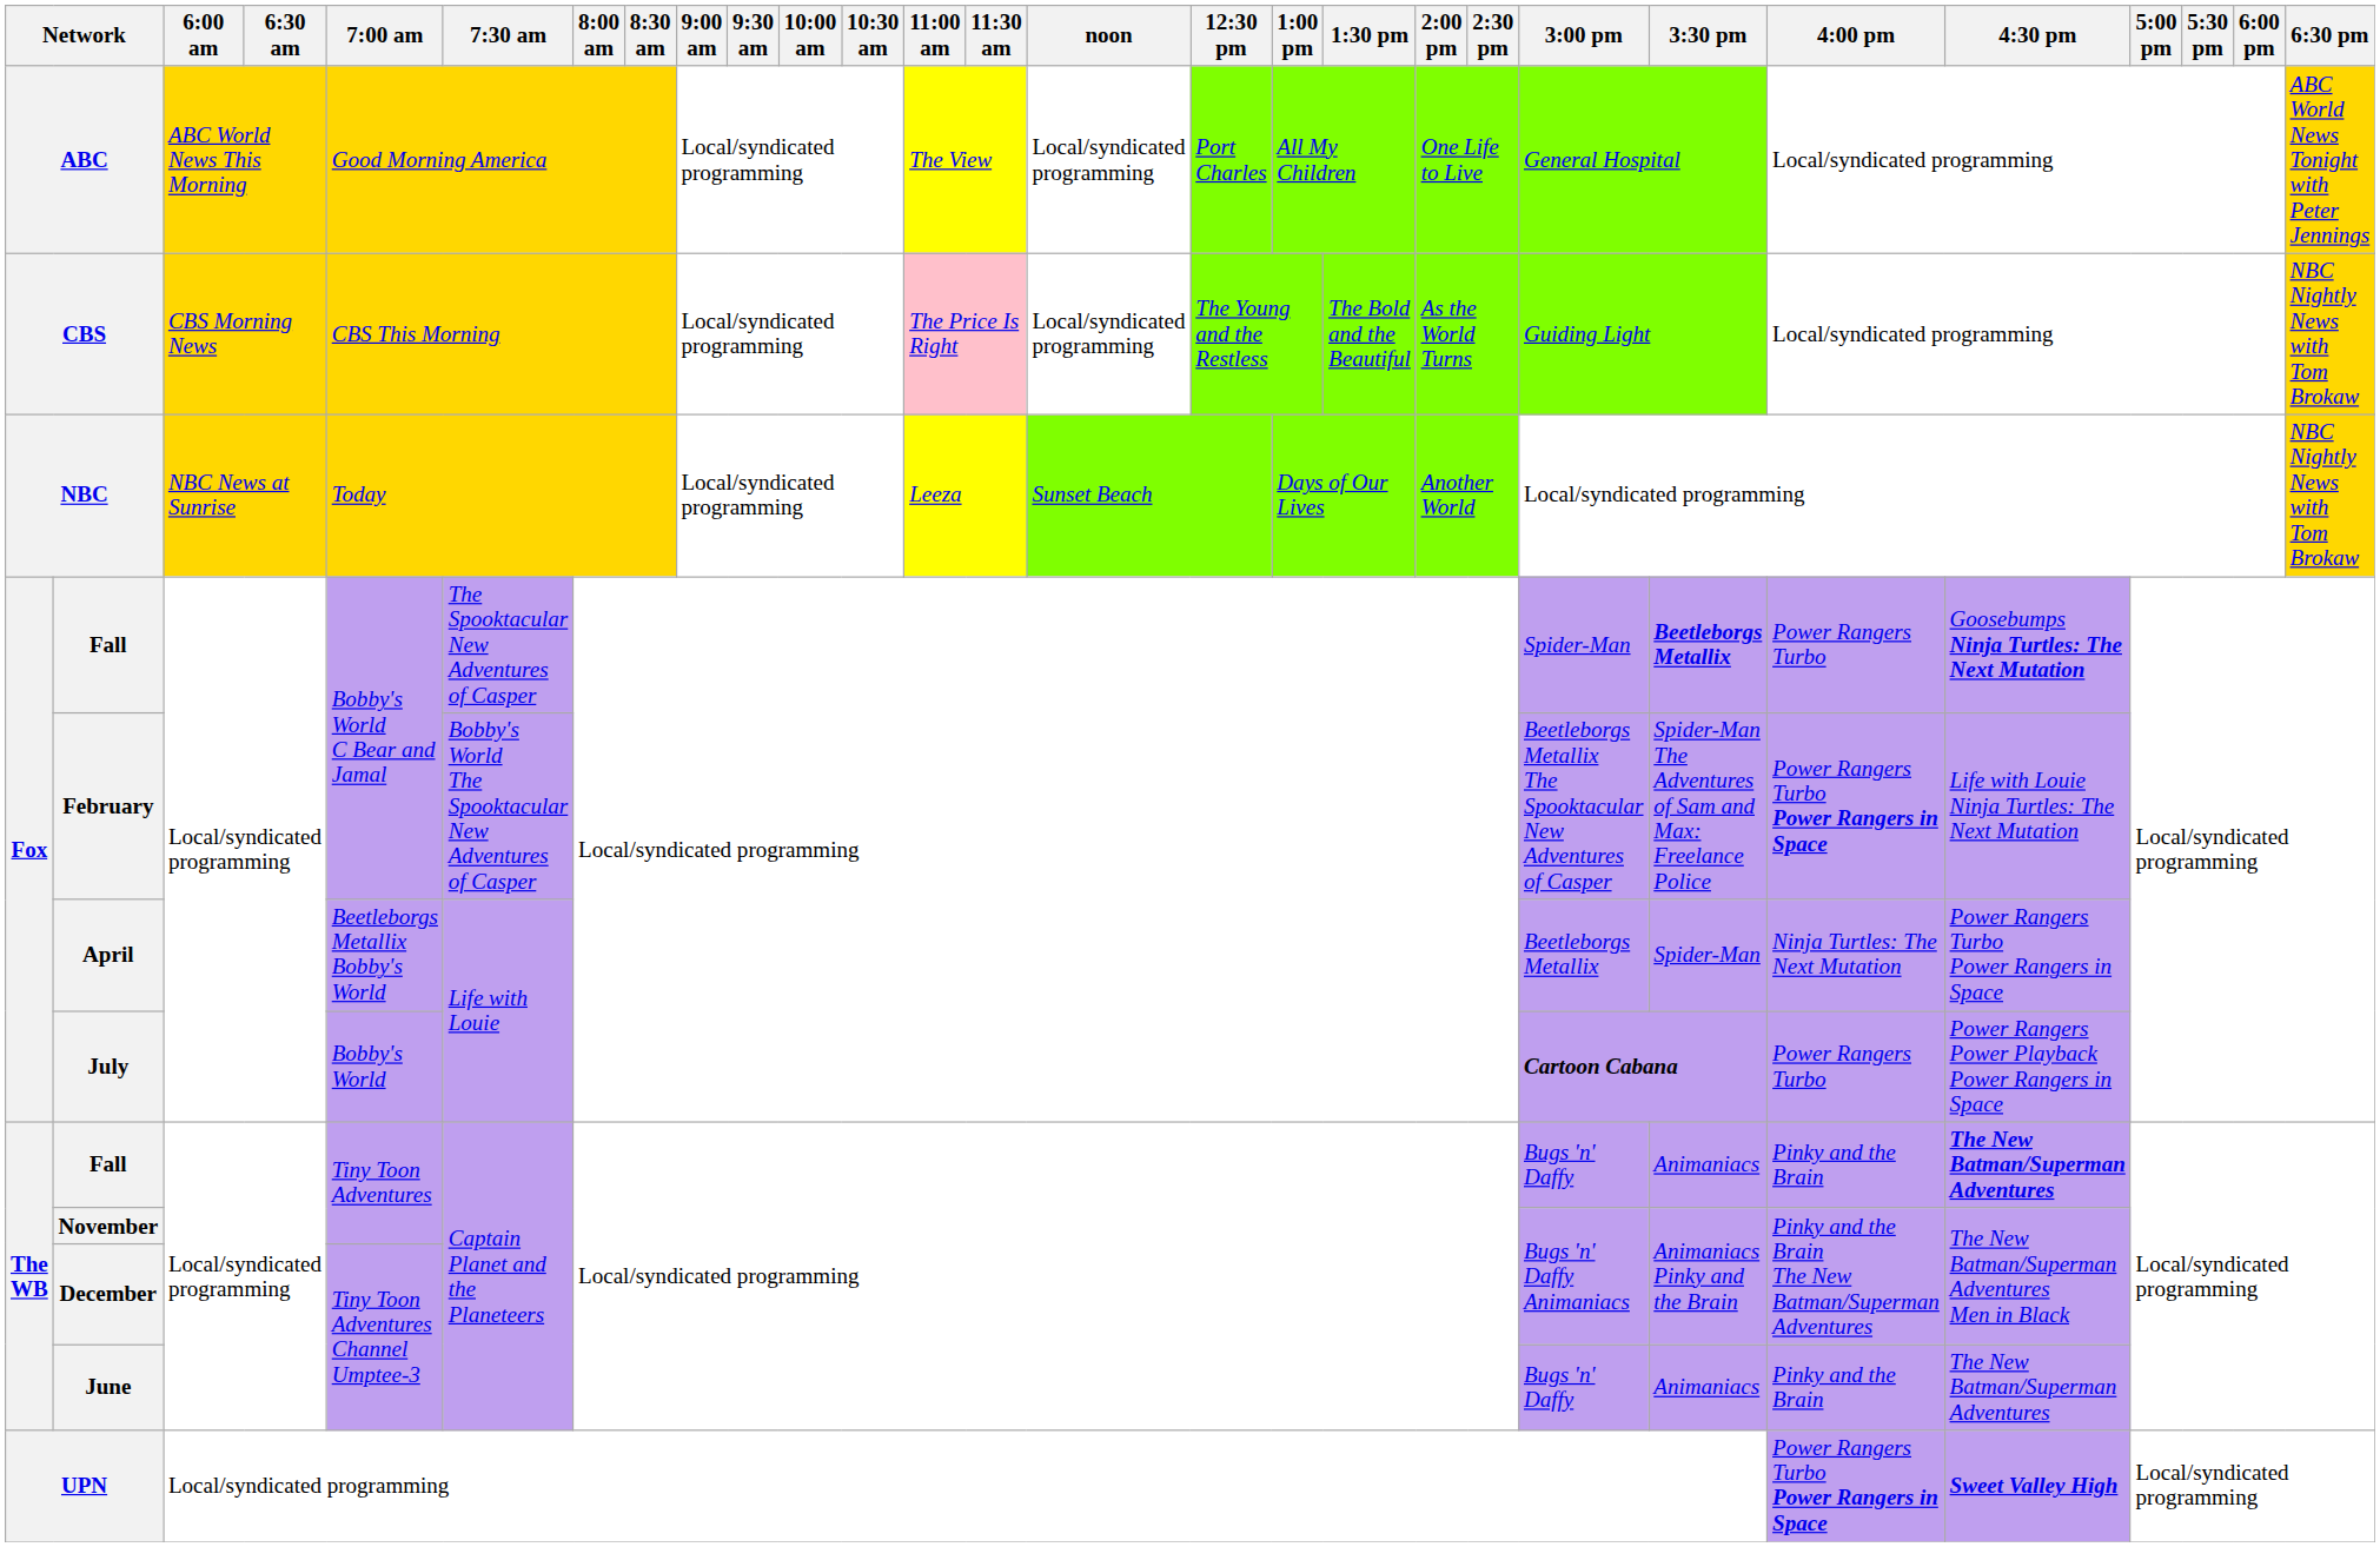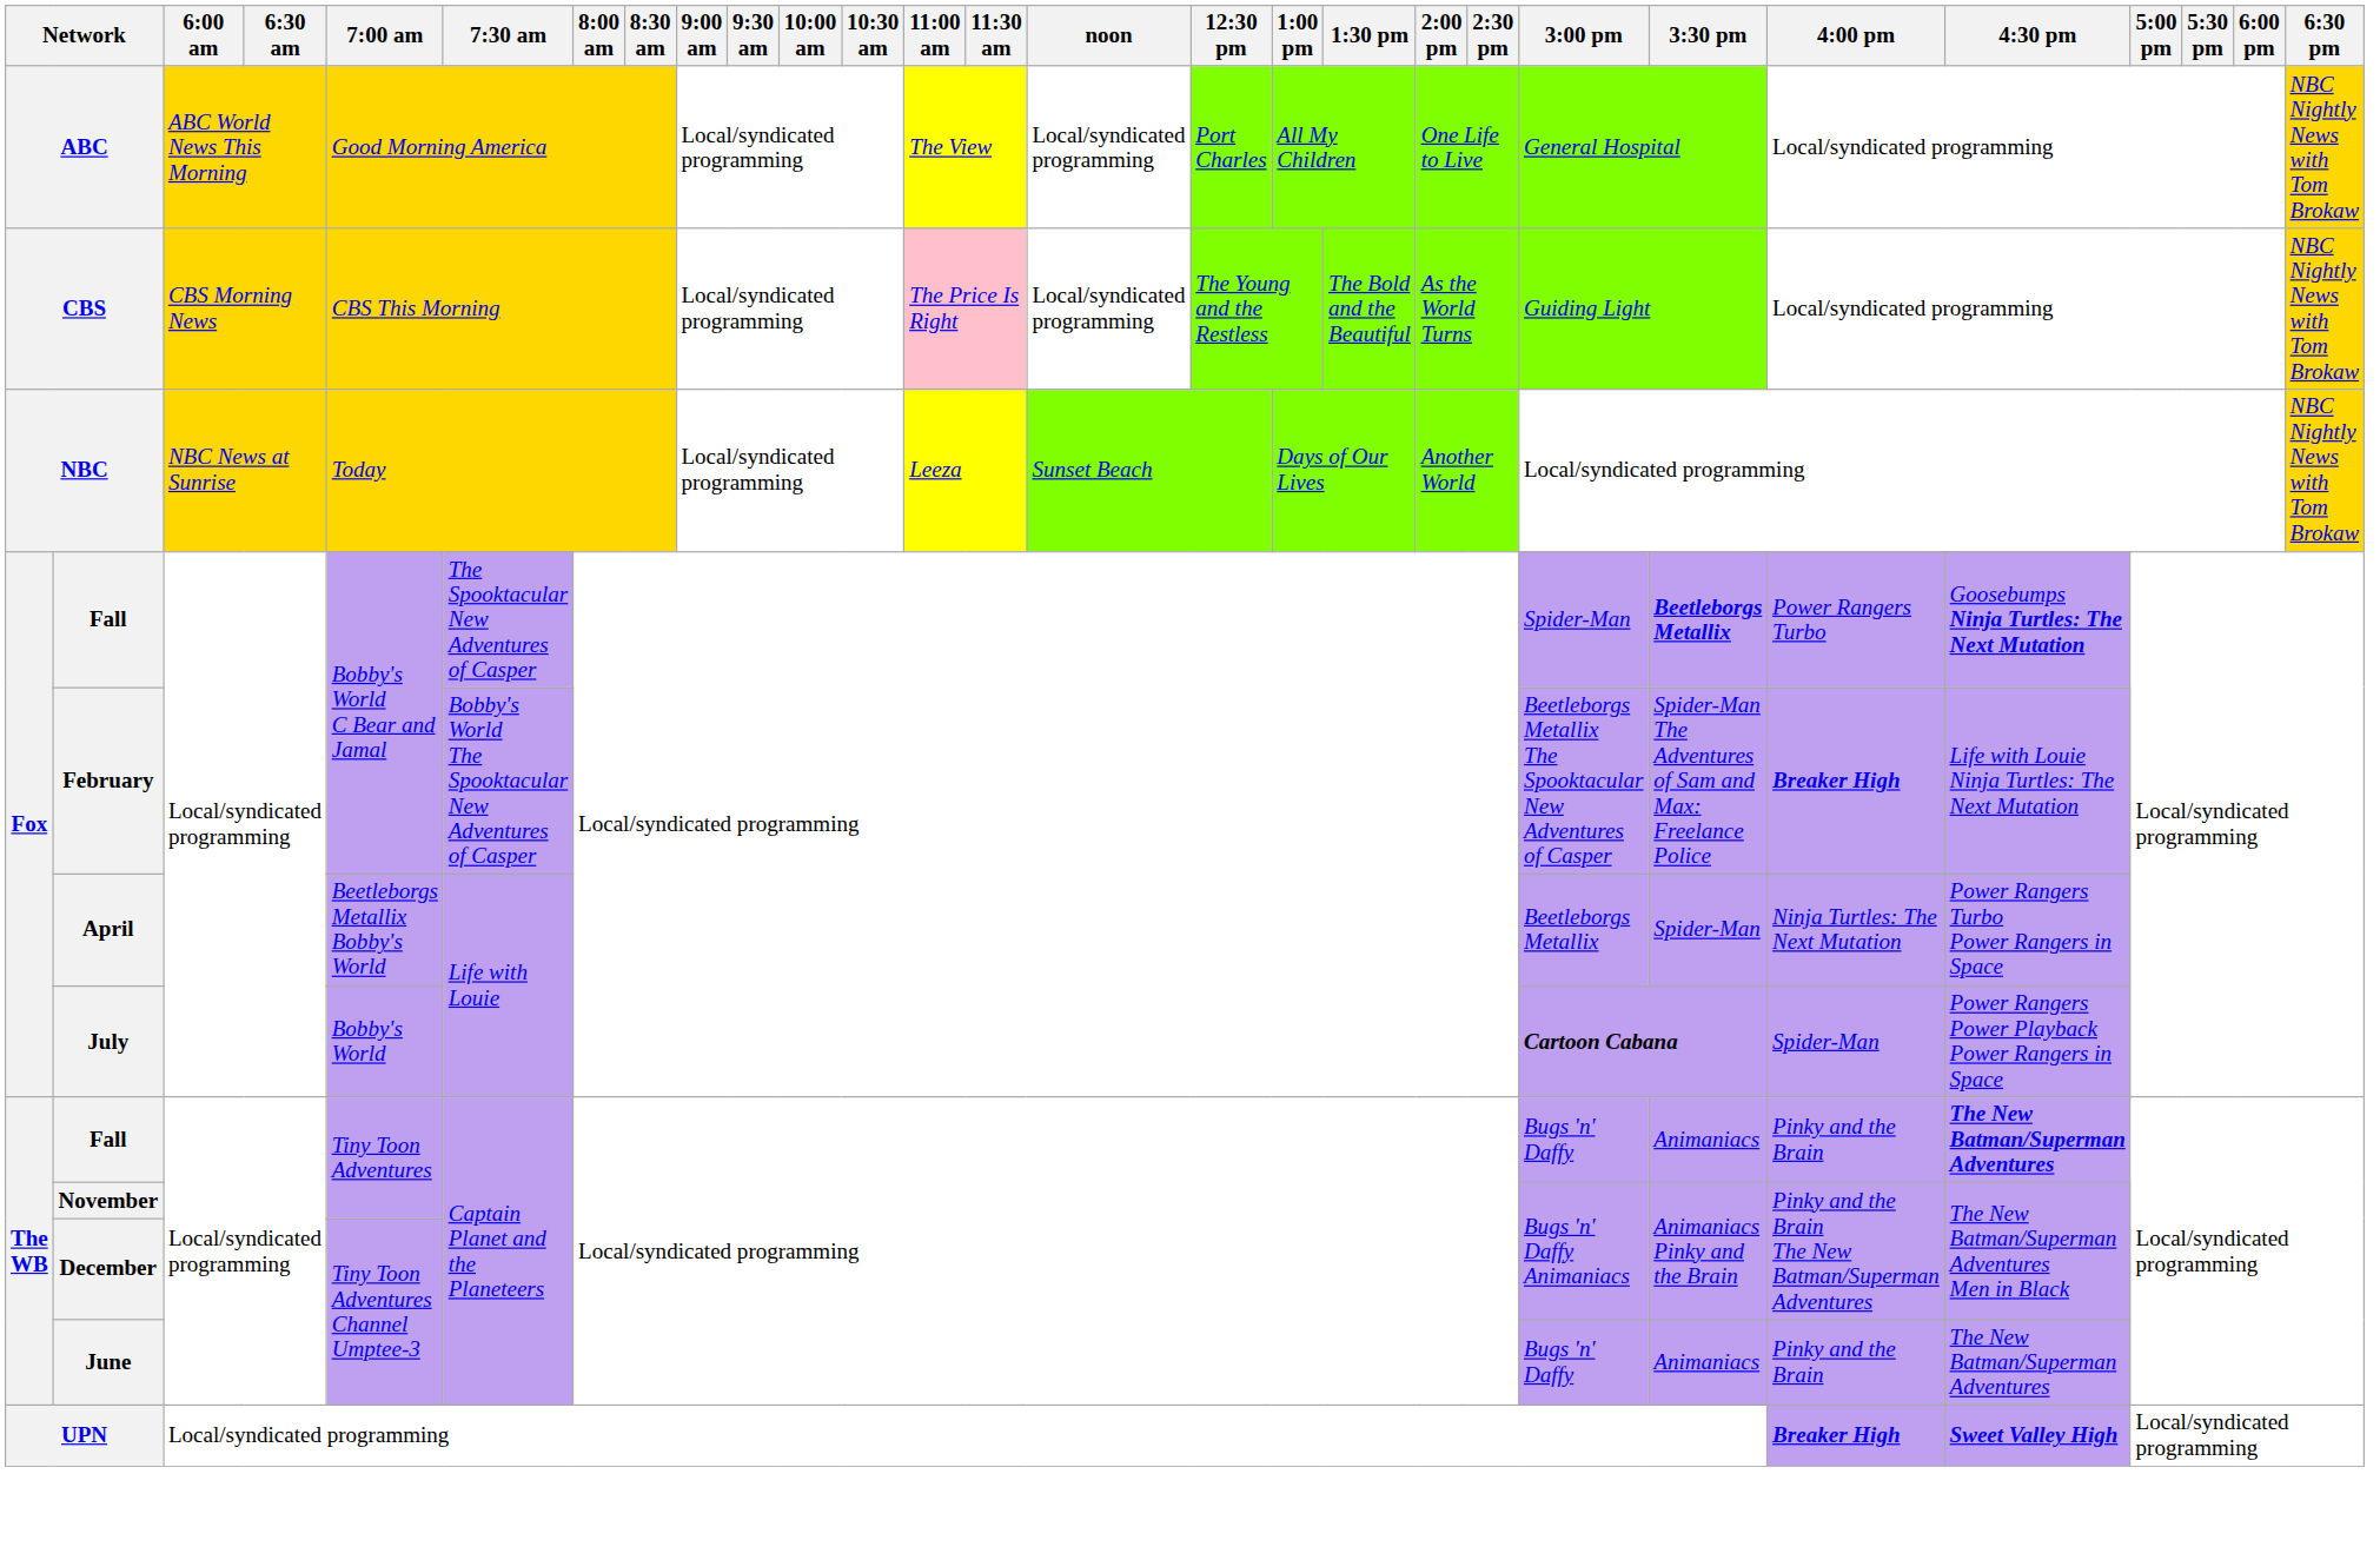ABC | 6:30 pm: ABC World News Tonight with Peter Jennings -> NBC Nightly News with Tom Brokaw
February | 4:00 pm: Power Rangers Turbo Power Rangers in Space -> Breaker High
July | 4:00 pm: Power Rangers Turbo -> Spider-Man
UPN | 4:00 pm: Power Rangers Turbo Power Rangers in Space -> Breaker High
